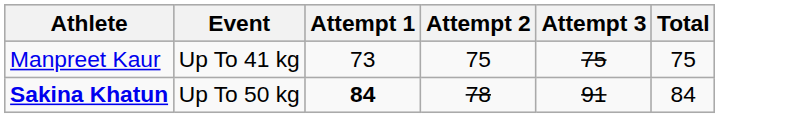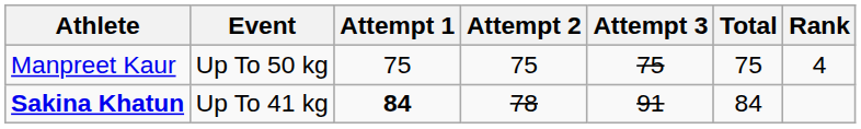+ column: Rank | 4
Manpreet Kaur | Event: Up To 41 kg -> Up To 50 kg
Manpreet Kaur | Attempt 1: 73 -> 75
Sakina Khatun | Event: Up To 50 kg -> Up To 41 kg
